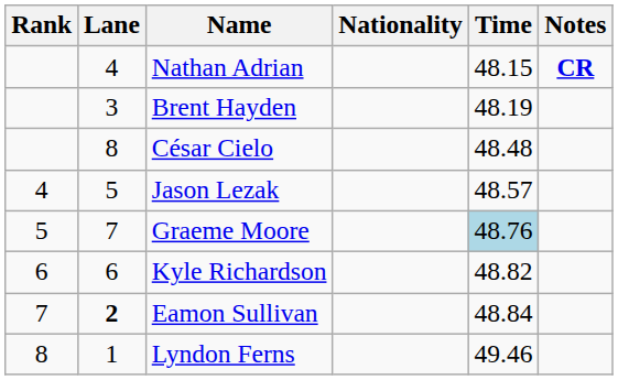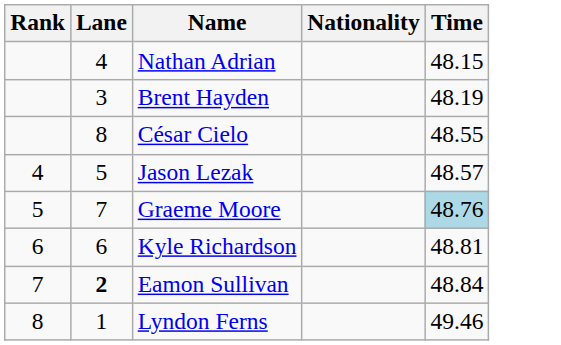- column: Notes | CR
César Cielo | Time: 48.48 -> 48.55
Kyle Richardson | Time: 48.82 -> 48.81
